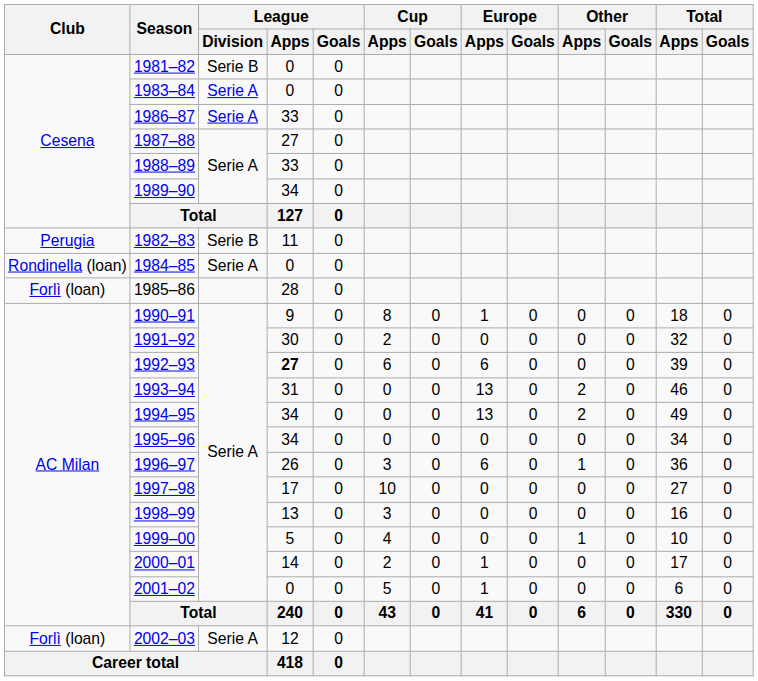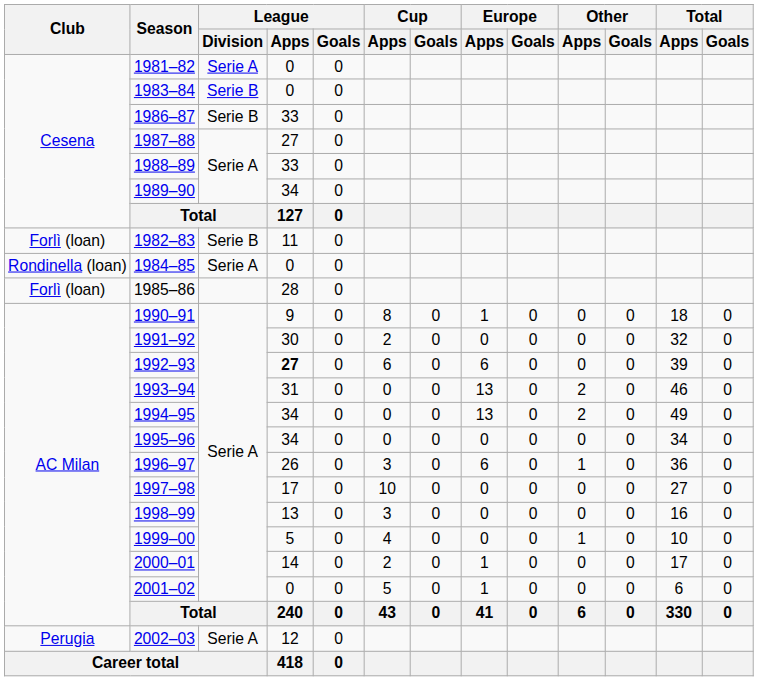1981–82 | League / Division: Serie B -> Serie A
1983–84 | League / Division: Serie A -> Serie B
1986–87 | League / Division: Serie A -> Serie B
1982–83 | Club: Perugia -> Forlì (loan)
2002–03 | Club: Forlì (loan) -> Perugia
